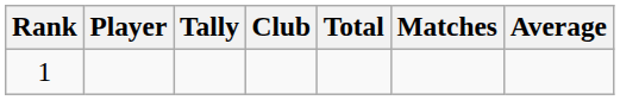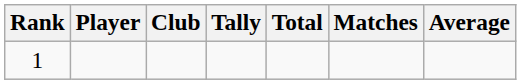columns swapped: Club <-> Tally
